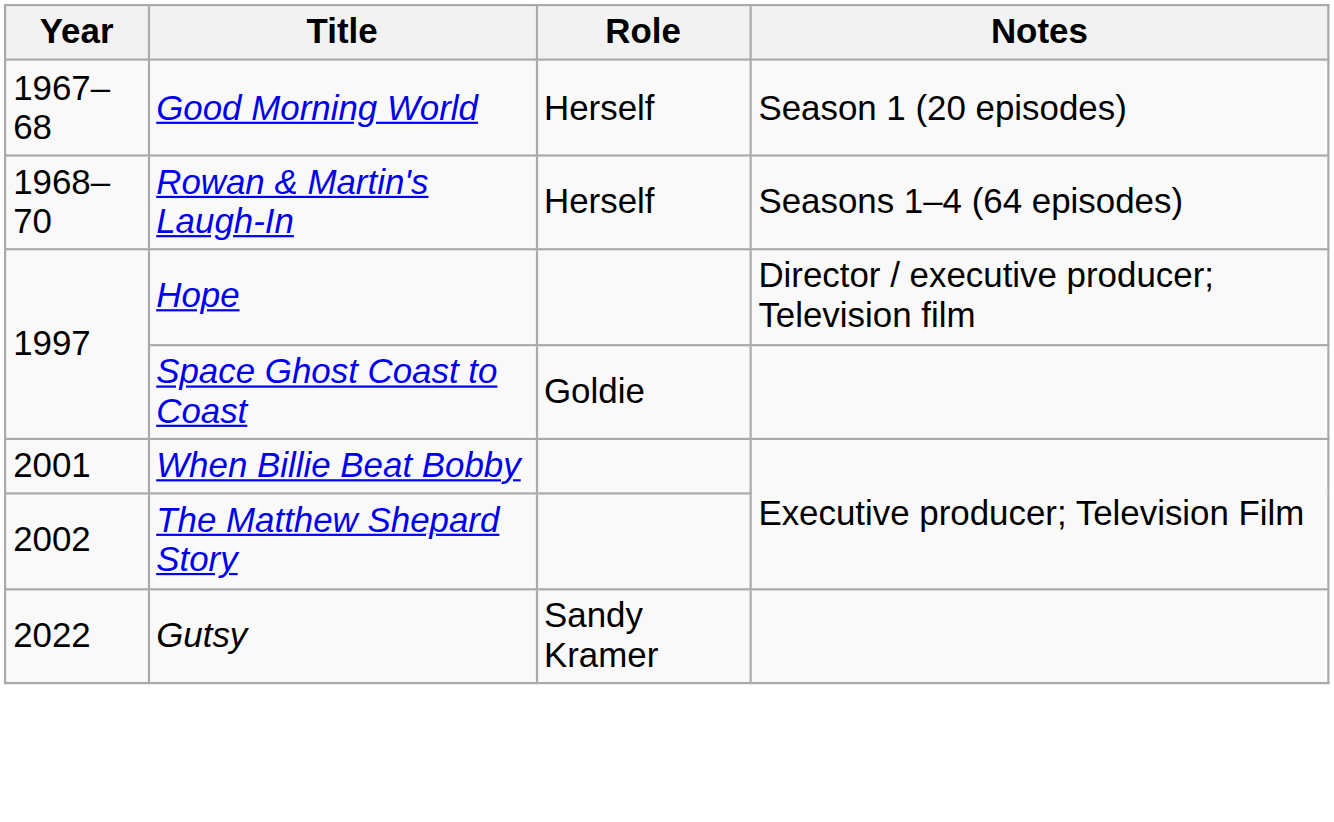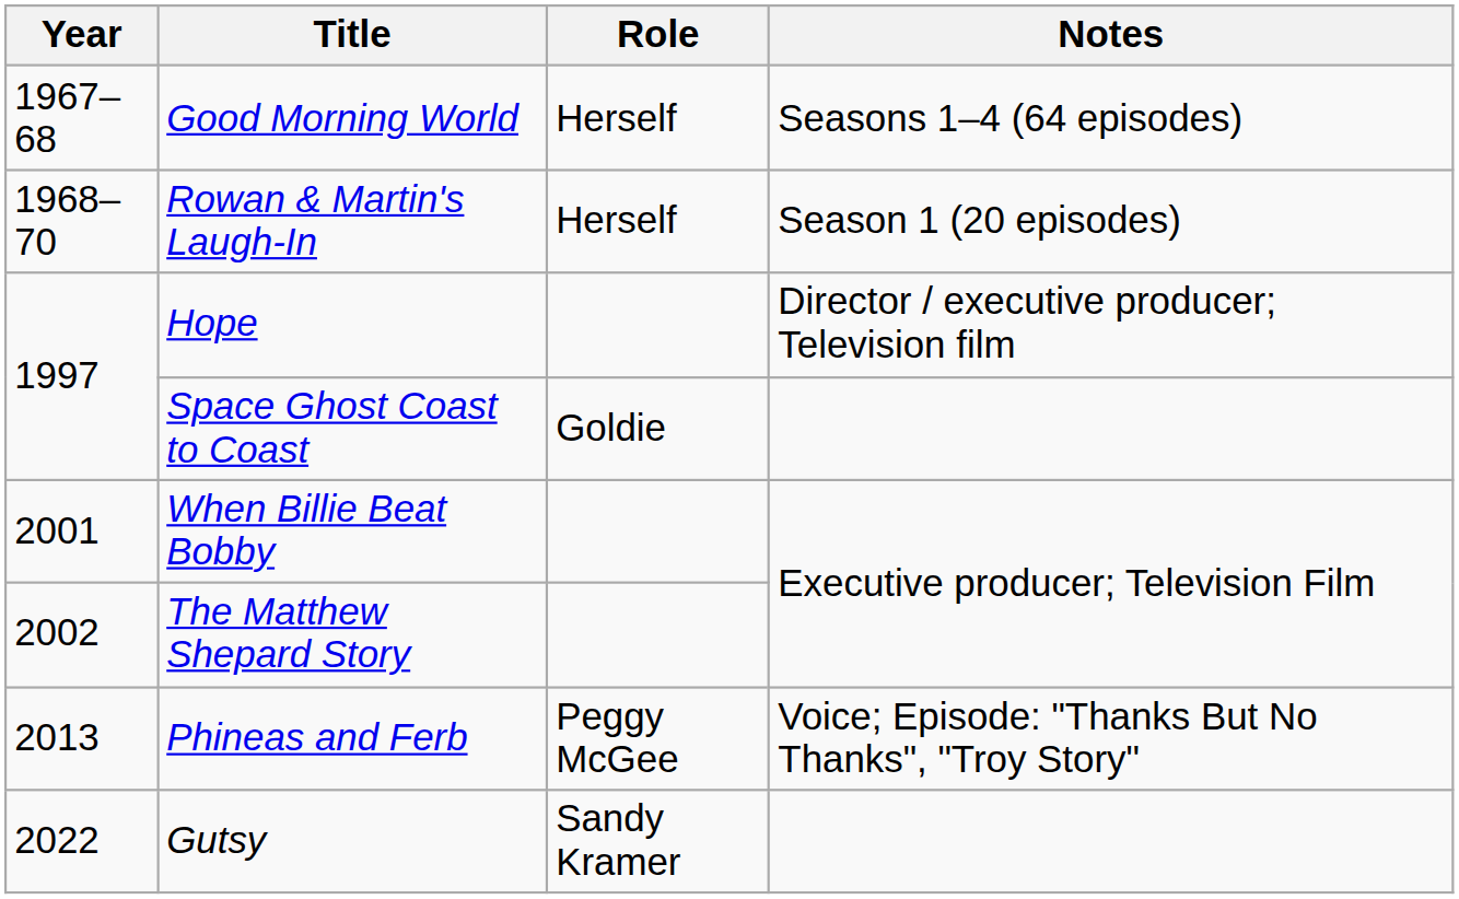Good Morning World | Notes: Season 1 (20 episodes) -> Seasons 1–4 (64 episodes)
Rowan & Martin's Laugh-In | Notes: Seasons 1–4 (64 episodes) -> Season 1 (20 episodes)
+ row: 2013 | Phineas and Ferb | Peggy McGee | Voice; Episode: "Thanks But No Thanks", "Troy Story"
